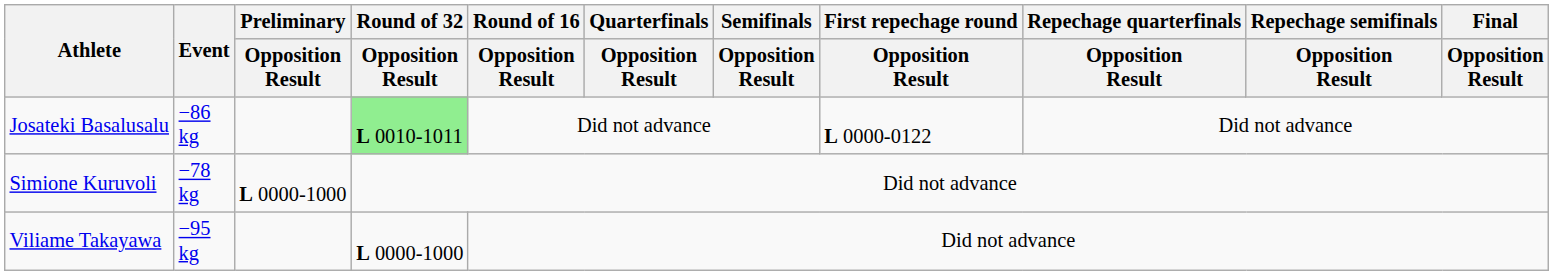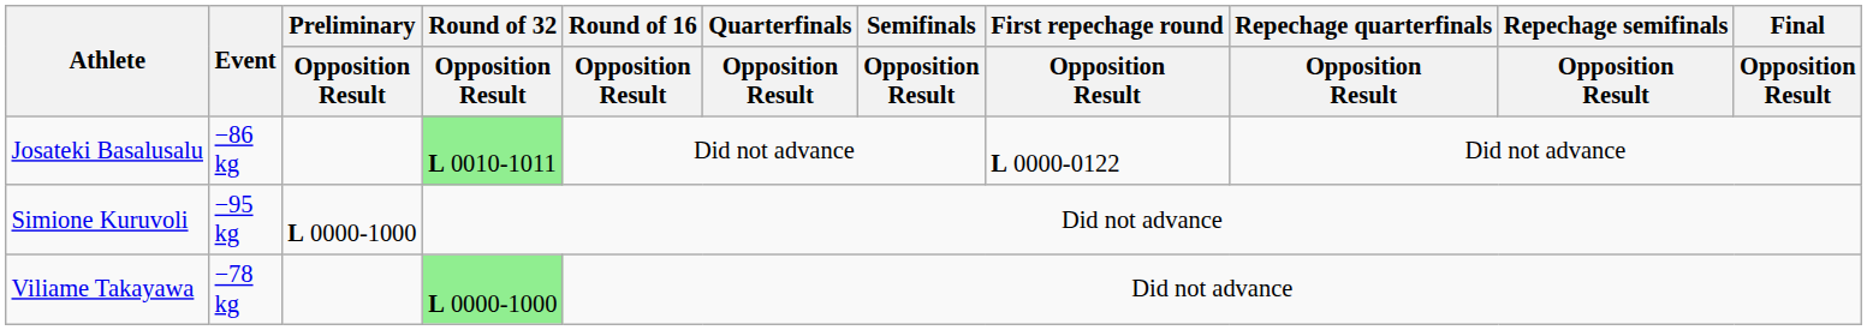Simione Kuruvoli | Event: −78 kg -> −95 kg
Viliame Takayawa | Event: −95 kg -> −78 kg
Viliame Takayawa | Round of 32 / Opposition Result: no background -> lightgreen background
